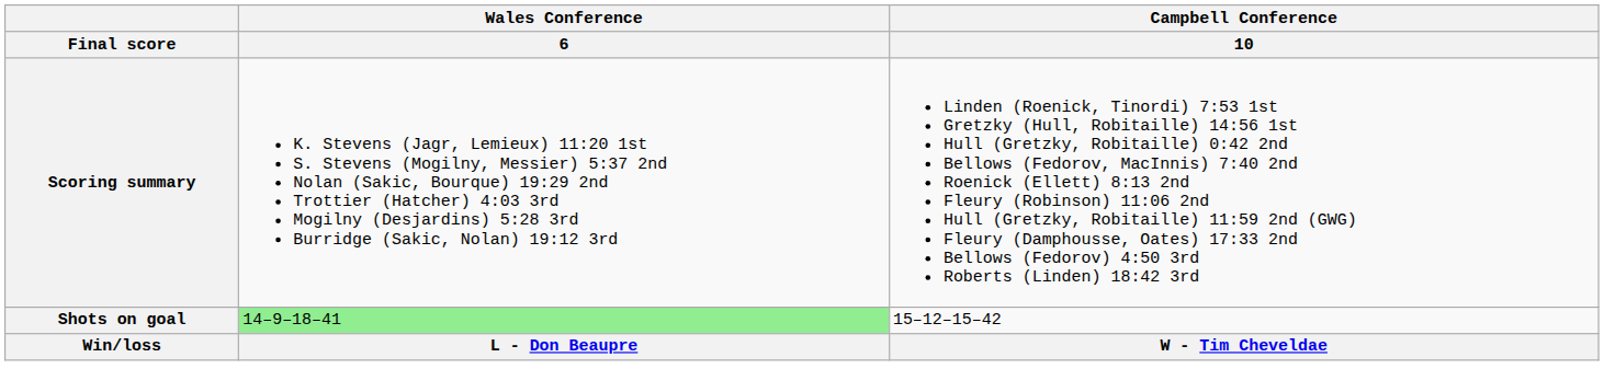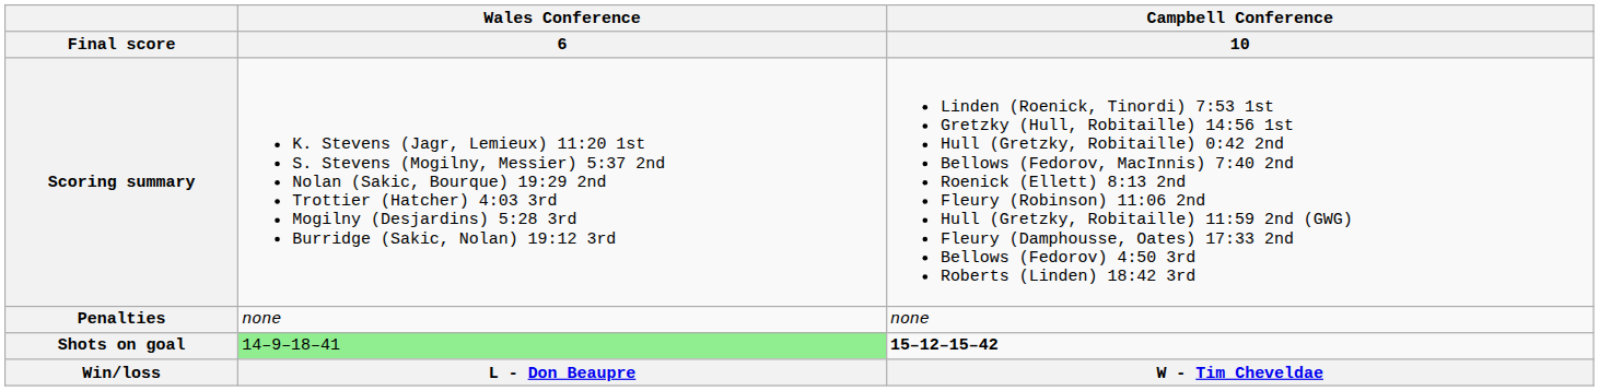+ row: Penalties | none | none
Shots on goal | Campbell Conference / 10: normal -> bold
